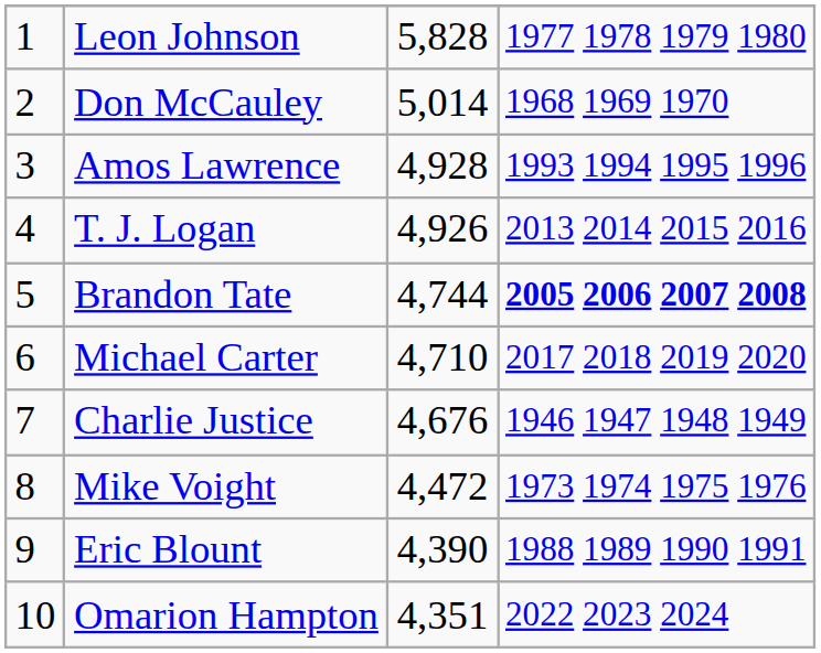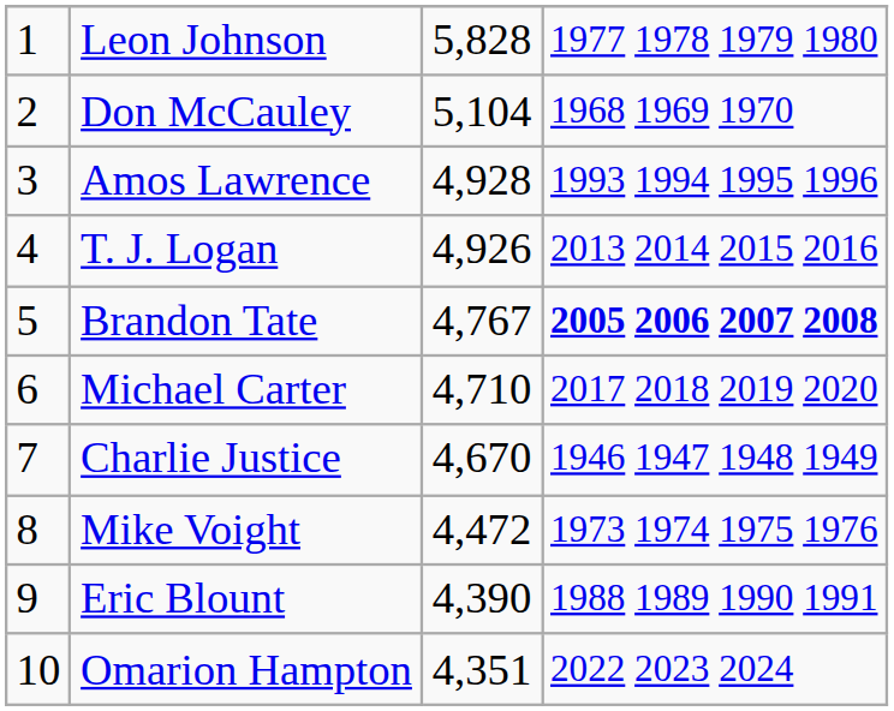Don McCauley | column 3: 5,014 -> 5,104
Brandon Tate | column 3: 4,744 -> 4,767
Charlie Justice | column 3: 4,676 -> 4,670
